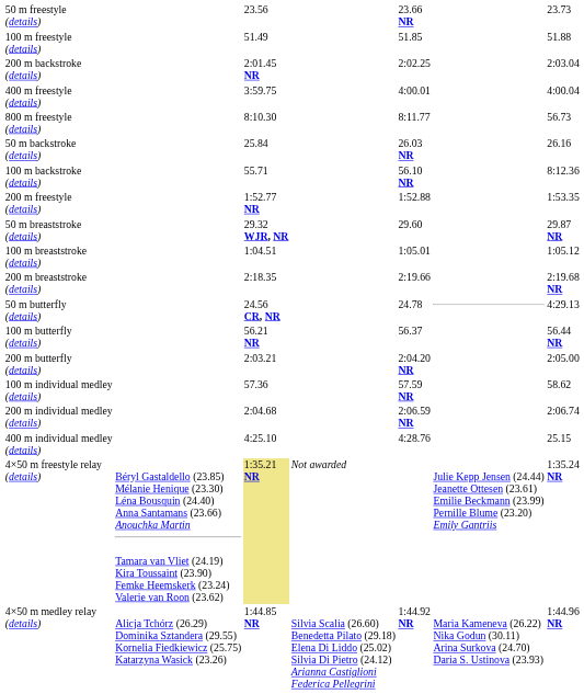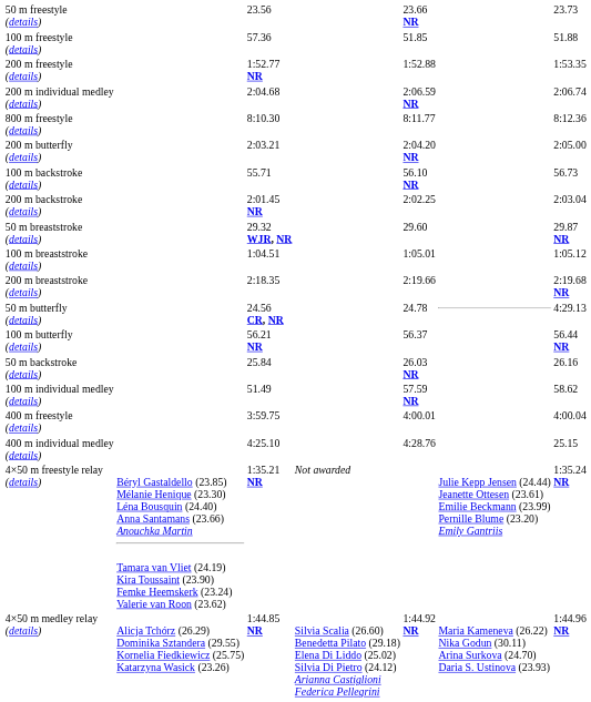100 m freestyle (details) | column 3: 51.49 -> 57.36
rows swapped: 200 m freestyle (details) <-> 200 m backstroke (details)
rows swapped: 400 m freestyle (details) <-> 200 m individual medley (details)
800 m freestyle (details) | column 7: 56.73 -> 8:12.36
rows swapped: 50 m backstroke (details) <-> 200 m butterfly (details)
100 m backstroke (details) | column 7: 8:12.36 -> 56.73
100 m individual medley (details) | column 3: 57.36 -> 51.49
4×50 m freestyle relay (details) | column 3: khaki background -> no background
